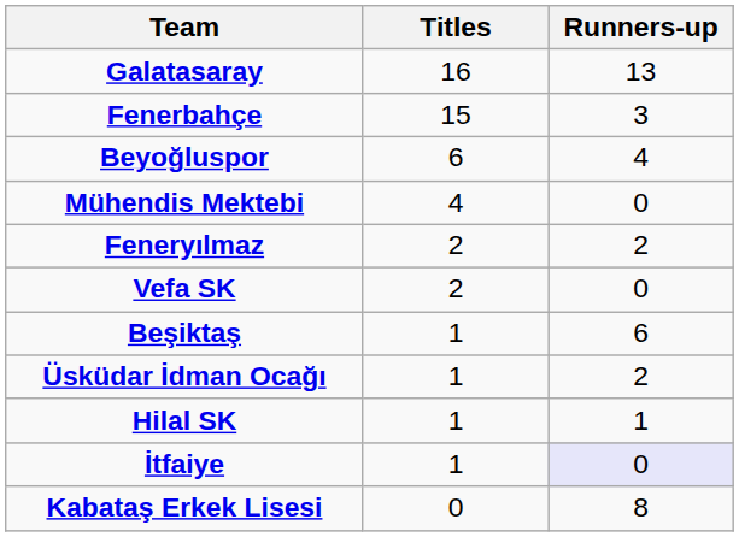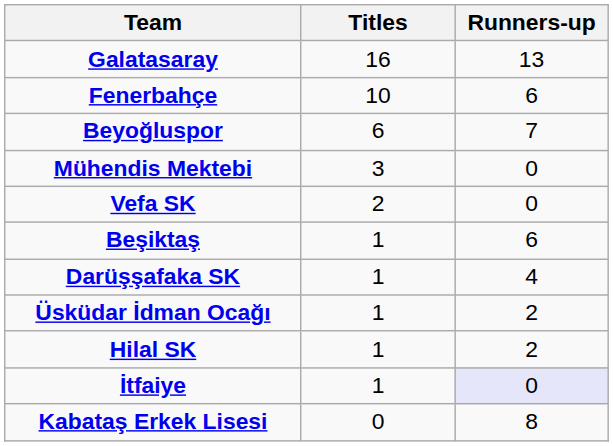Fenerbahçe | Titles: 15 -> 10
Fenerbahçe | Runners-up: 3 -> 6
Beyoğluspor | Runners-up: 4 -> 7
Mühendis Mektebi | Titles: 4 -> 3
- row: Feneryılmaz | 2 | 2
+ row: Darüşşafaka SK | 1 | 4
Hilal SK | Runners-up: 1 -> 2
